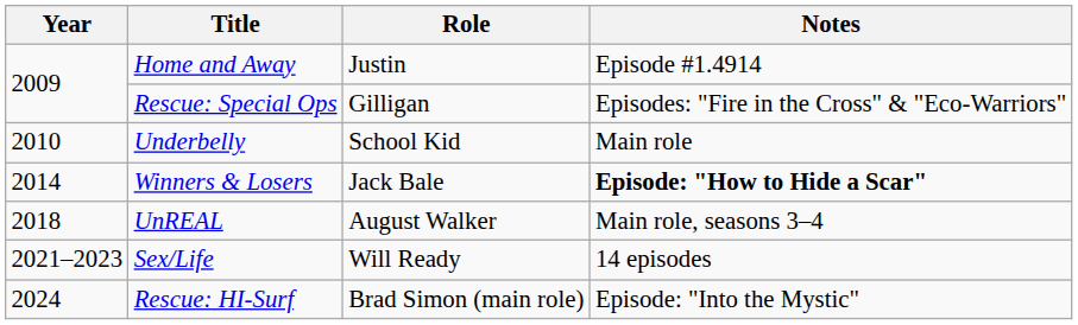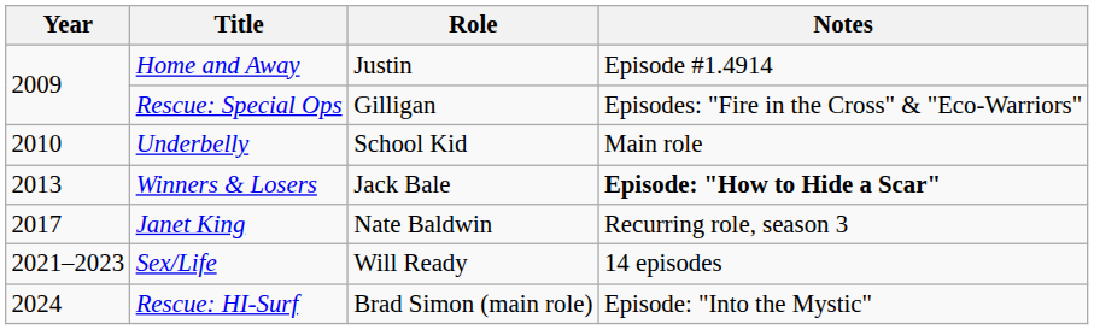Winners & Losers | Year: 2014 -> 2013
+ row: 2017 | Janet King | Nate Baldwin | Recurring role, season 3
- row: 2018 | UnREAL | August Walker | Main role, seasons 3–4
